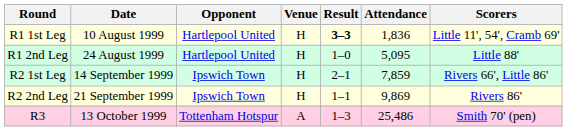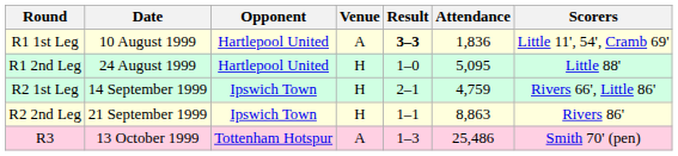R1 1st Leg | Venue: H -> A
R2 1st Leg | Attendance: 7,859 -> 4,759
R2 2nd Leg | Attendance: 9,869 -> 8,863
